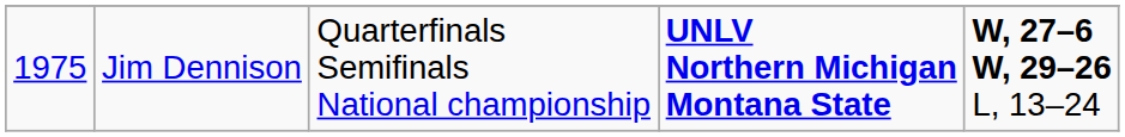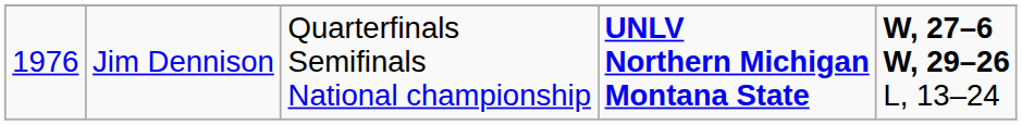Jim Dennison | column 1: 1975 -> 1976
